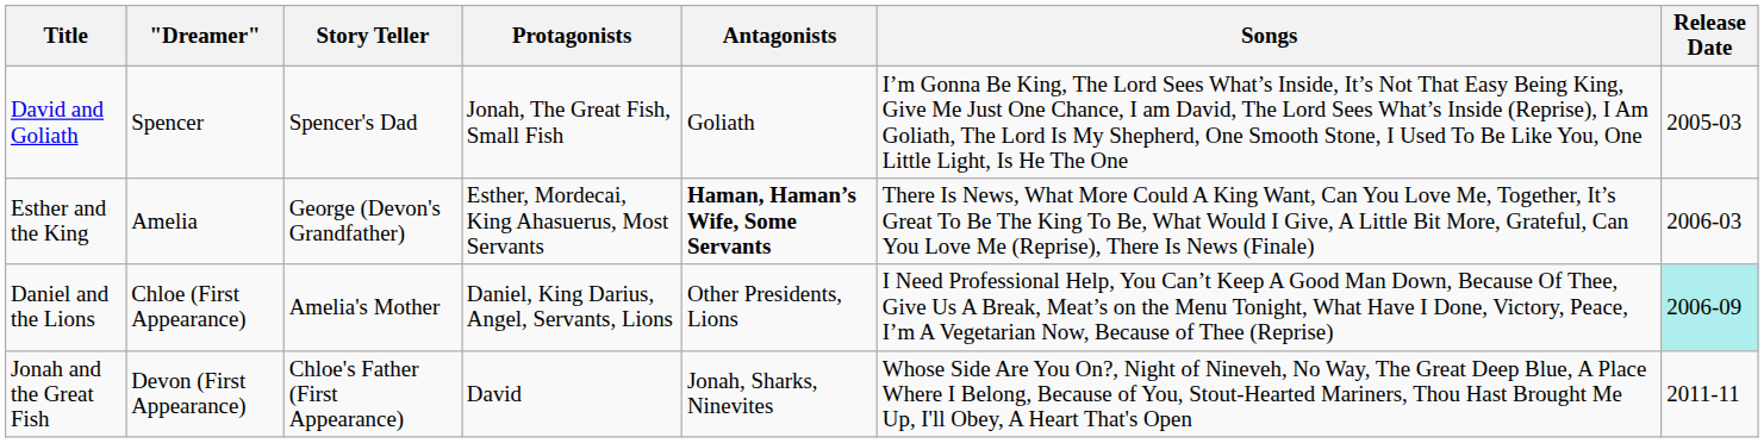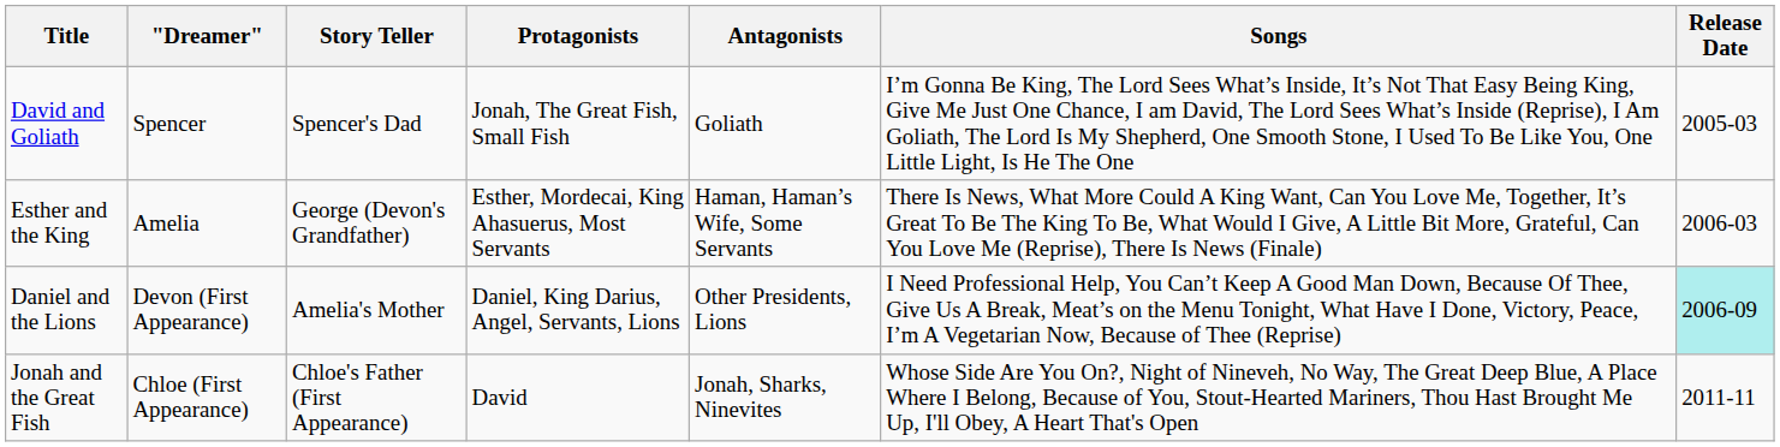Esther and the King | Antagonists: bold -> normal
Daniel and the Lions | "Dreamer": Chloe (First Appearance) -> Devon (First Appearance)
Jonah and the Great Fish | "Dreamer": Devon (First Appearance) -> Chloe (First Appearance)
